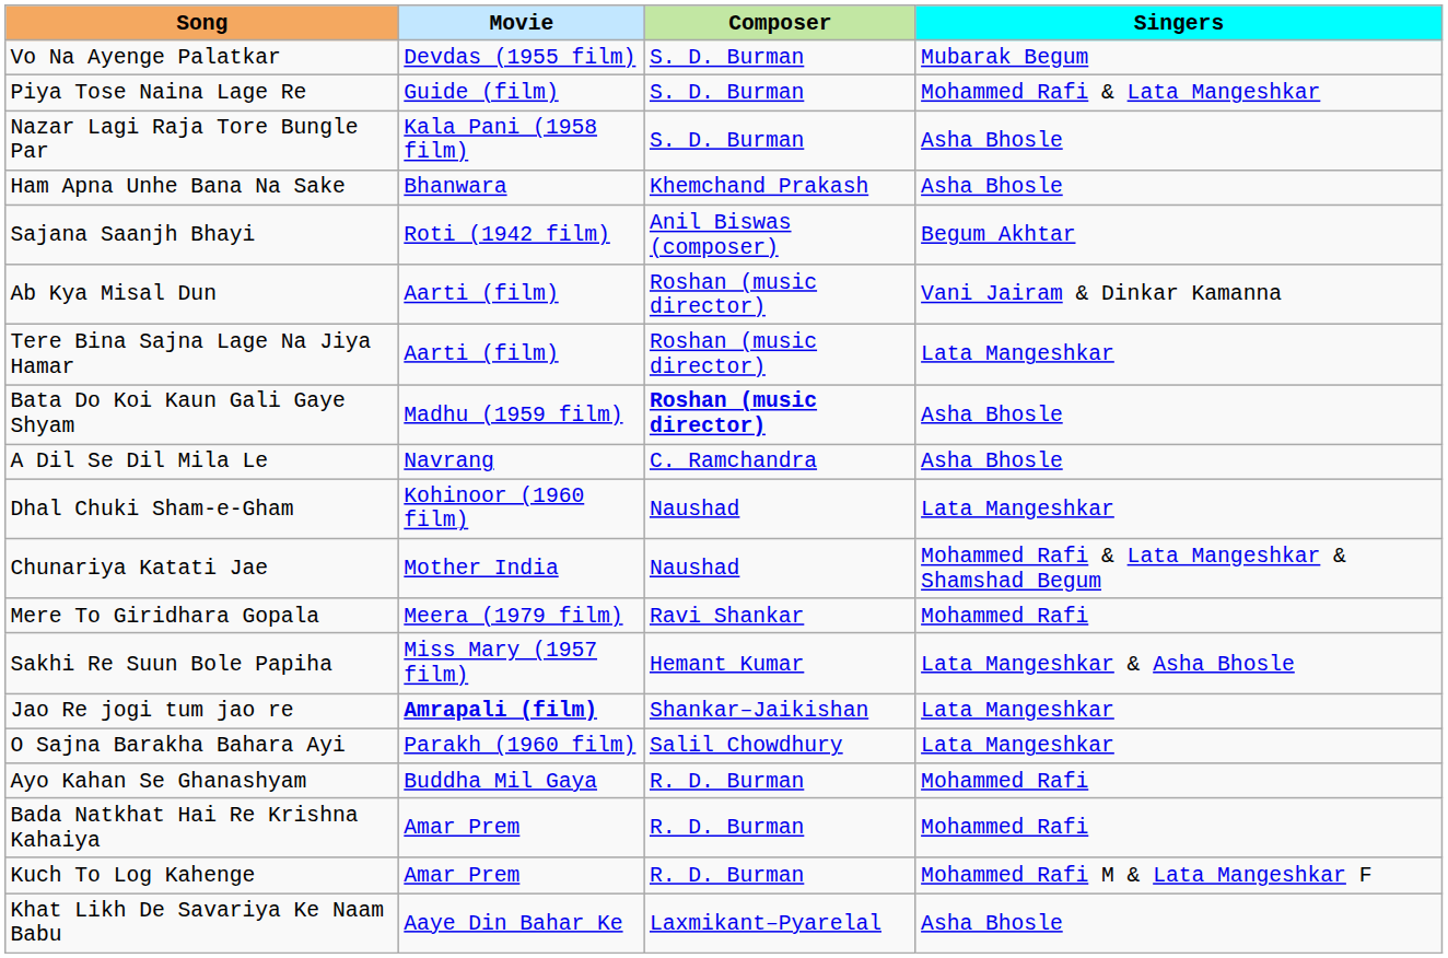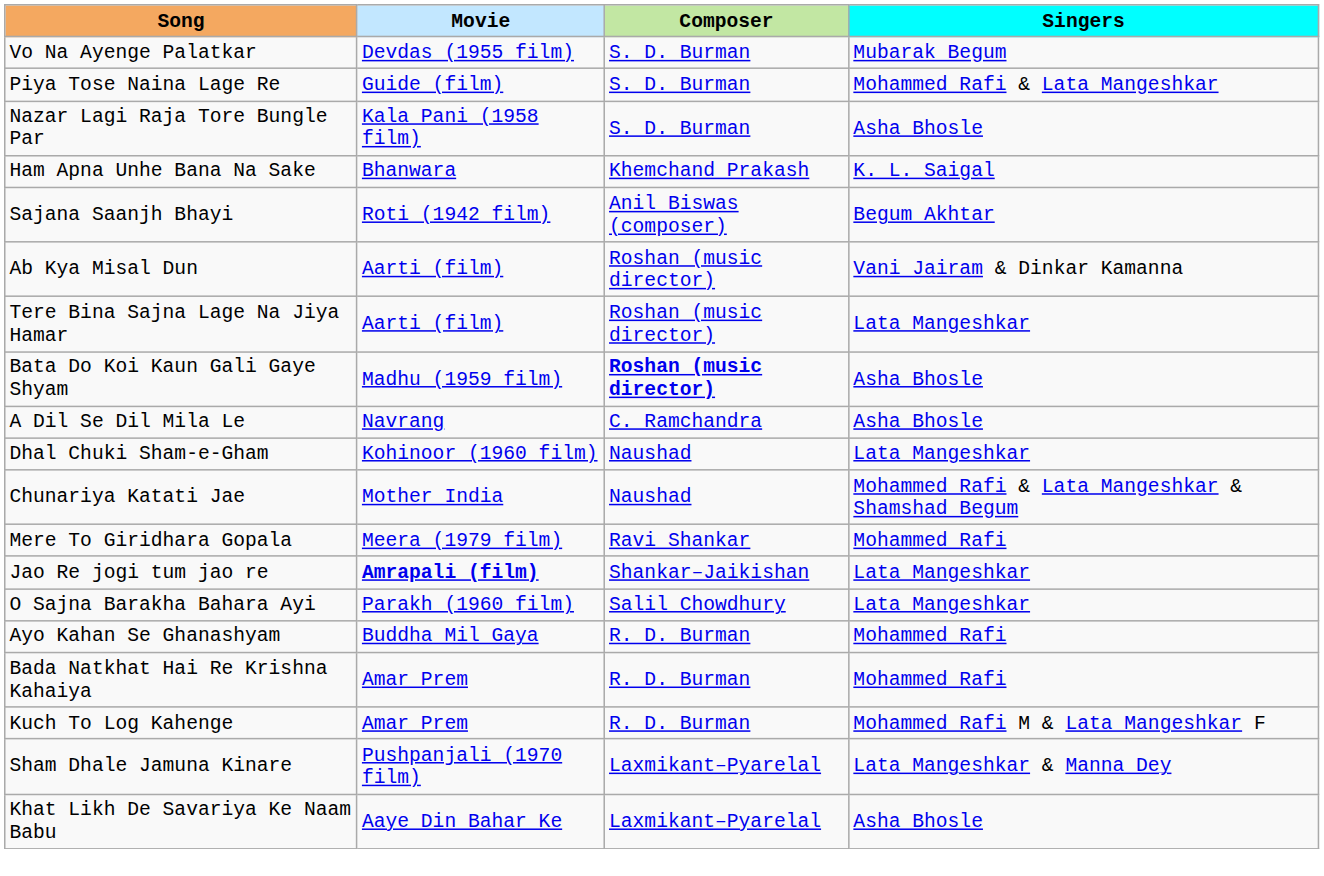Ham Apna Unhe Bana Na Sake | Singers: Asha Bhosle -> K. L. Saigal
- row: Sakhi Re Suun Bole Papiha | Miss Mary (1957 film) | Hemant Kumar | Lata Mangeshkar & Asha Bhosle
+ row: Sham Dhale Jamuna Kinare | Pushpanjali (1970 film) | Laxmikant–Pyarelal | Lata Mangeshkar & Manna Dey
